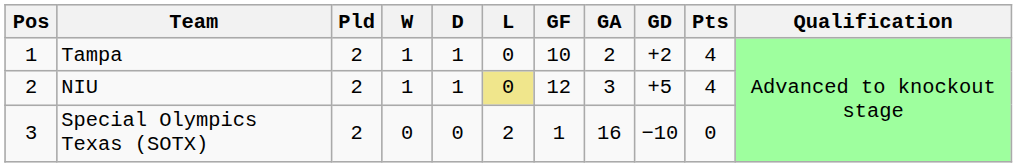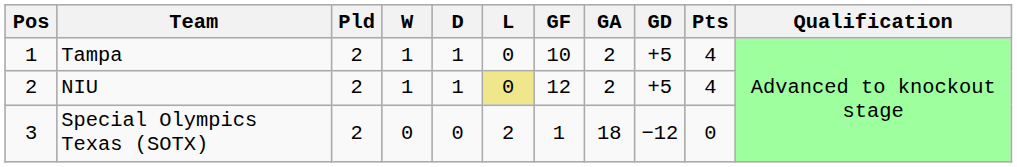Tampa | GD: +2 -> +5
NIU | GA: 3 -> 2
Special Olympics Texas (SOTX) | GA: 16 -> 18
Special Olympics Texas (SOTX) | GD: −10 -> −12
